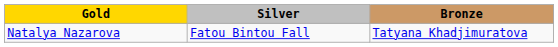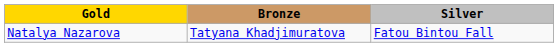columns swapped: Silver <-> Bronze
